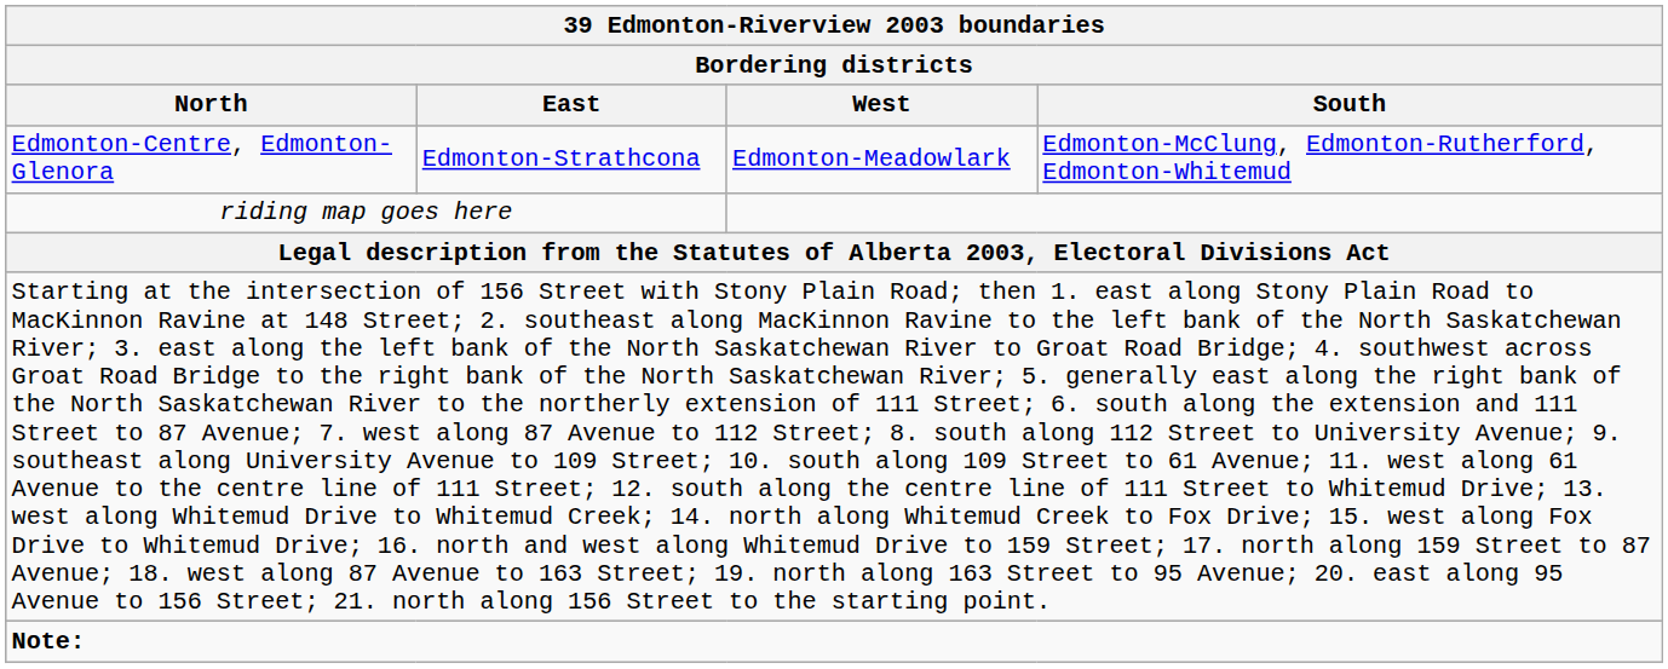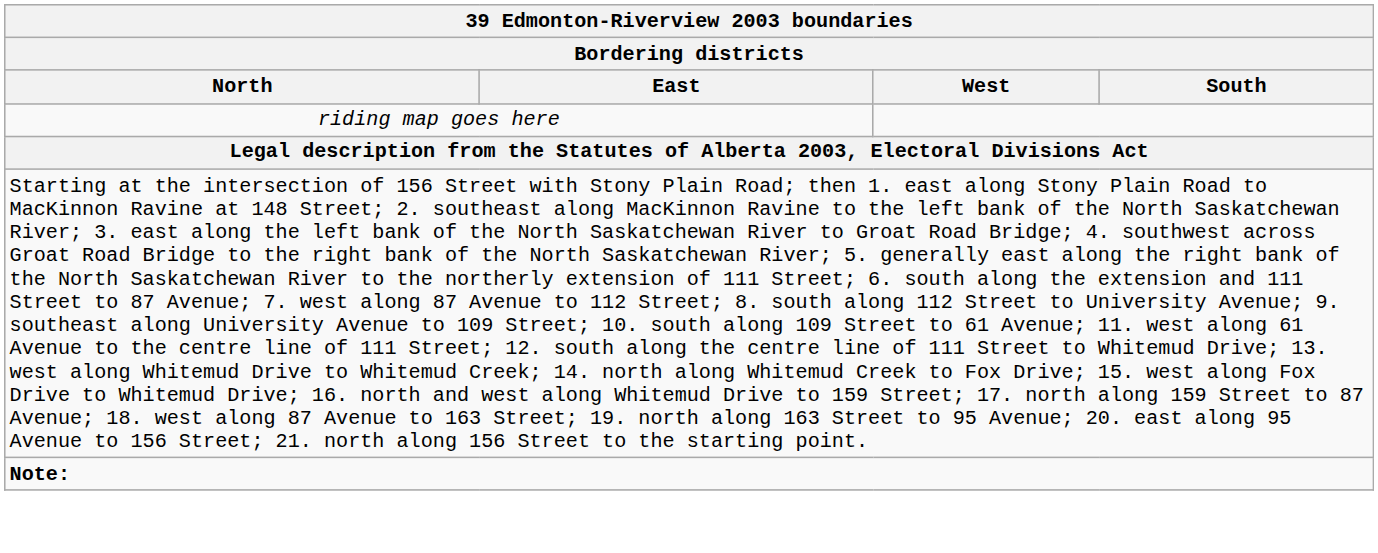- row: Edmonton-Centre, Edmonton-Glenora | Edmonton-Strathcona | Edmonton-Meadowlark | Edmonton-McClung, Edmonton-Rutherford, Edmonton-Whitemud
